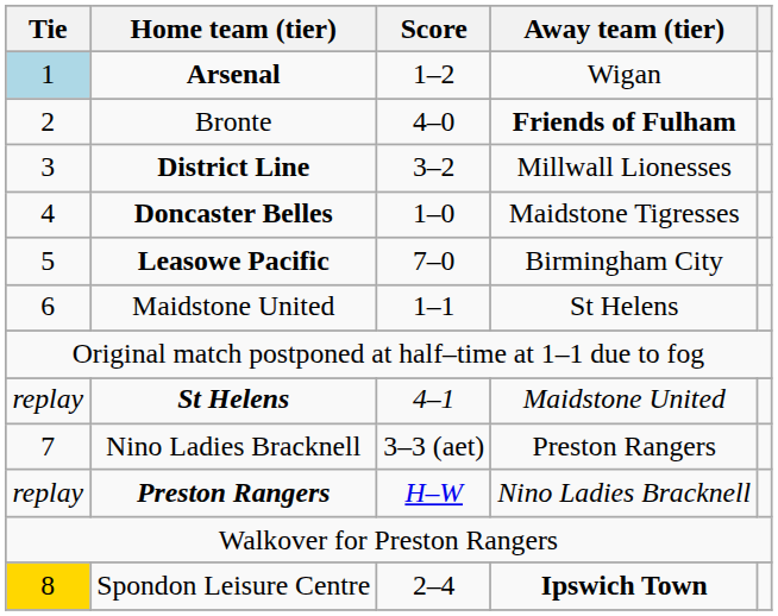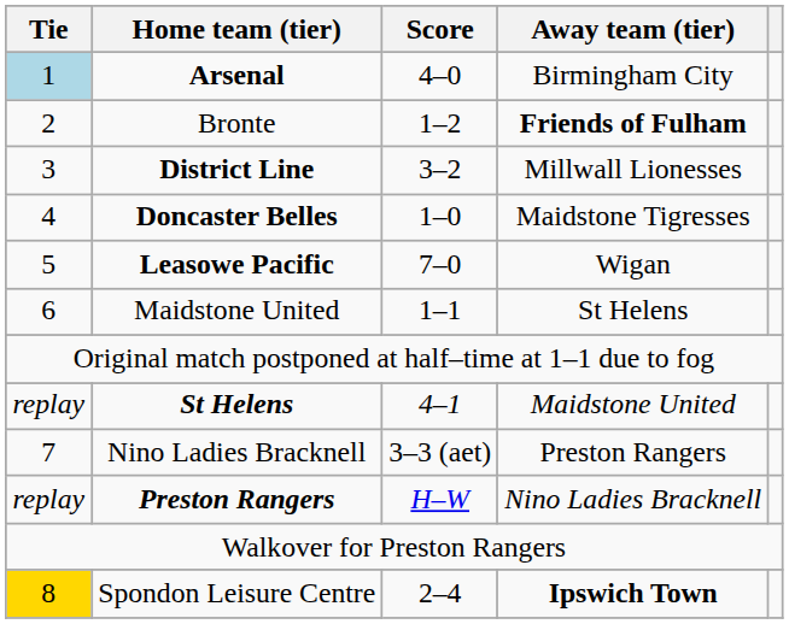Arsenal | Score: 1–2 -> 4–0
Arsenal | Away team (tier): Wigan -> Birmingham City
Bronte | Score: 4–0 -> 1–2
Leasowe Pacific | Away team (tier): Birmingham City -> Wigan
